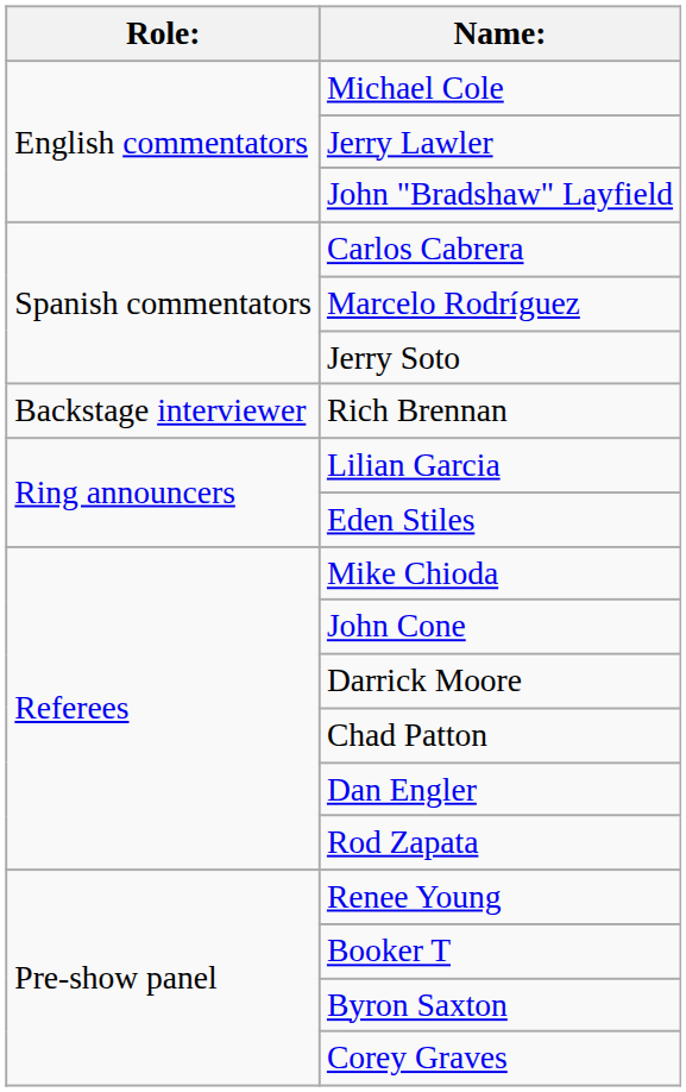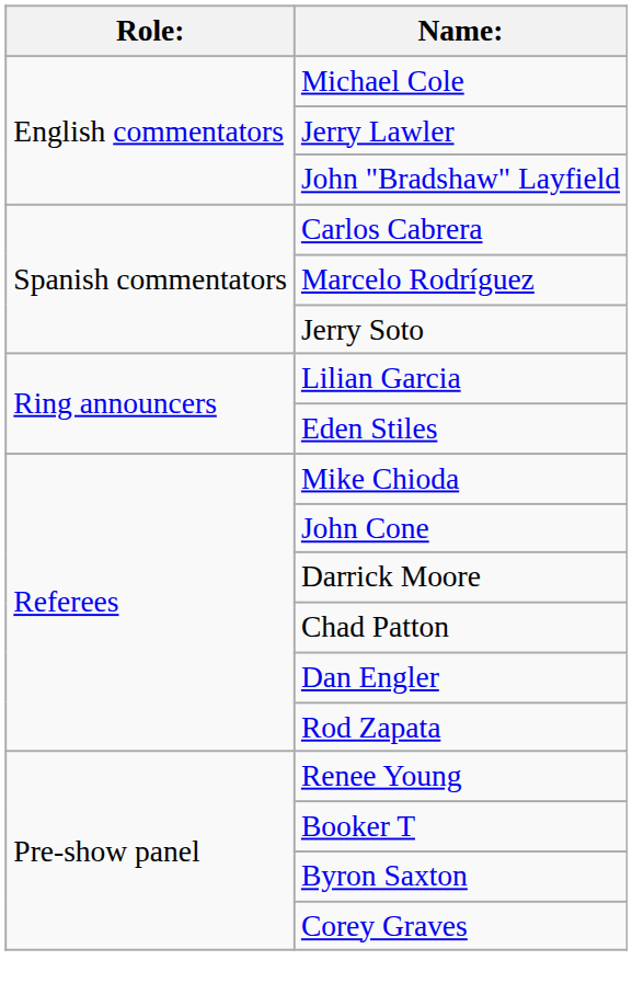- row: Backstage interviewer | Rich Brennan
